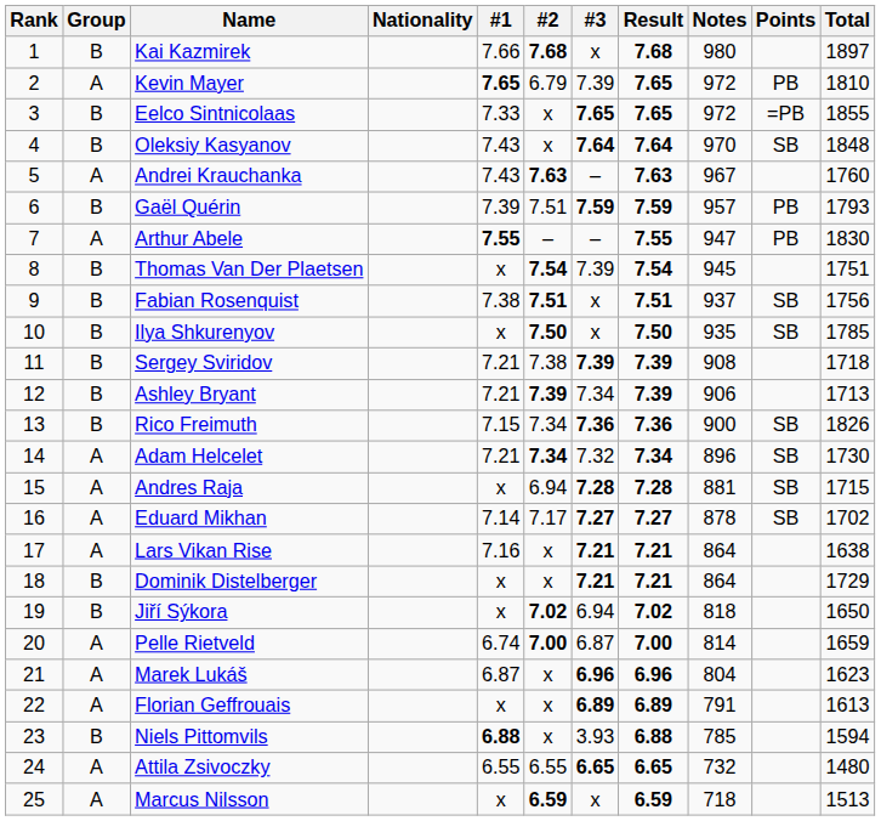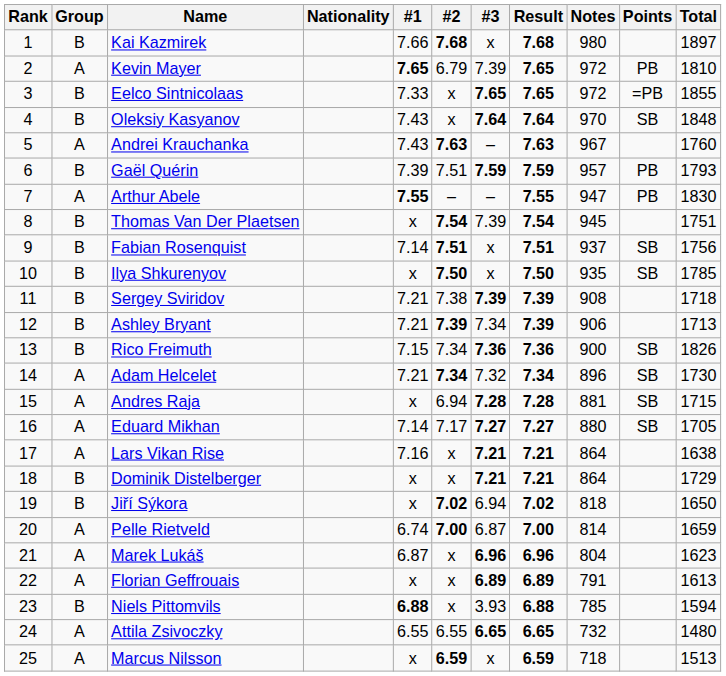Fabian Rosenquist | #1: 7.38 -> 7.14
Eduard Mikhan | Notes: 878 -> 880
Eduard Mikhan | Total: 1702 -> 1705
